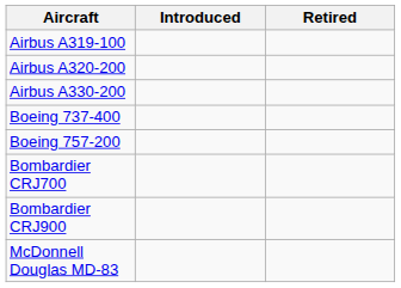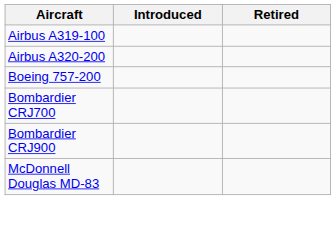- row: Airbus A330-200
- row: Boeing 737-400
